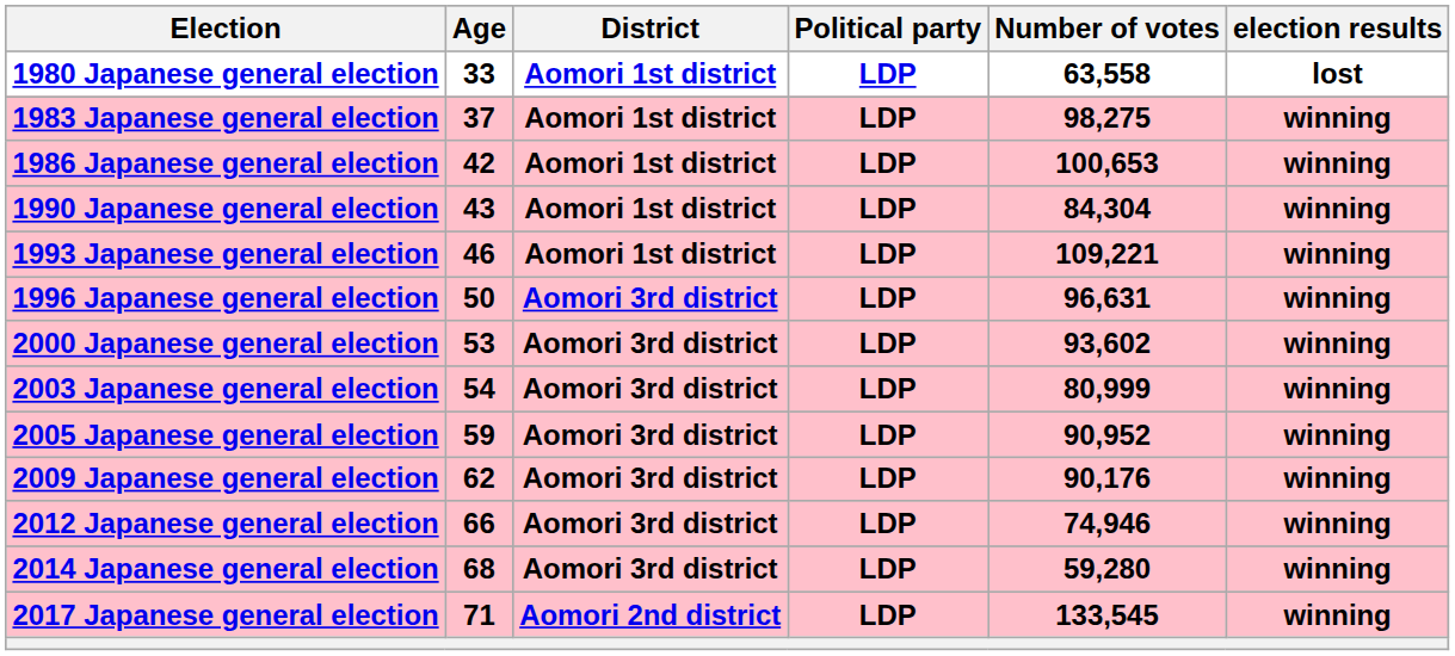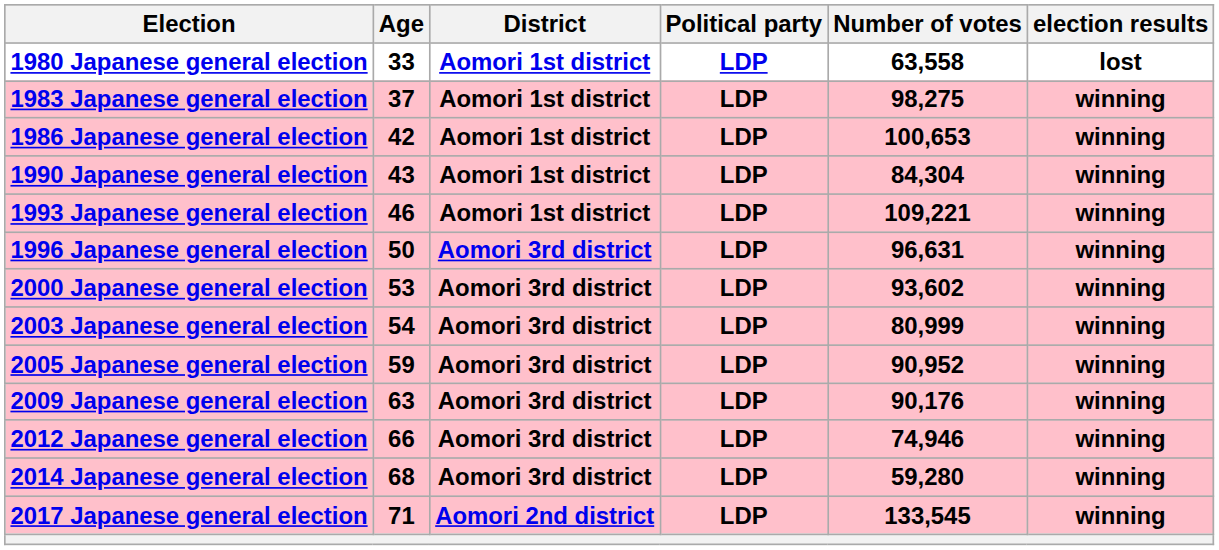2009 Japanese general election | Age: 62 -> 63
